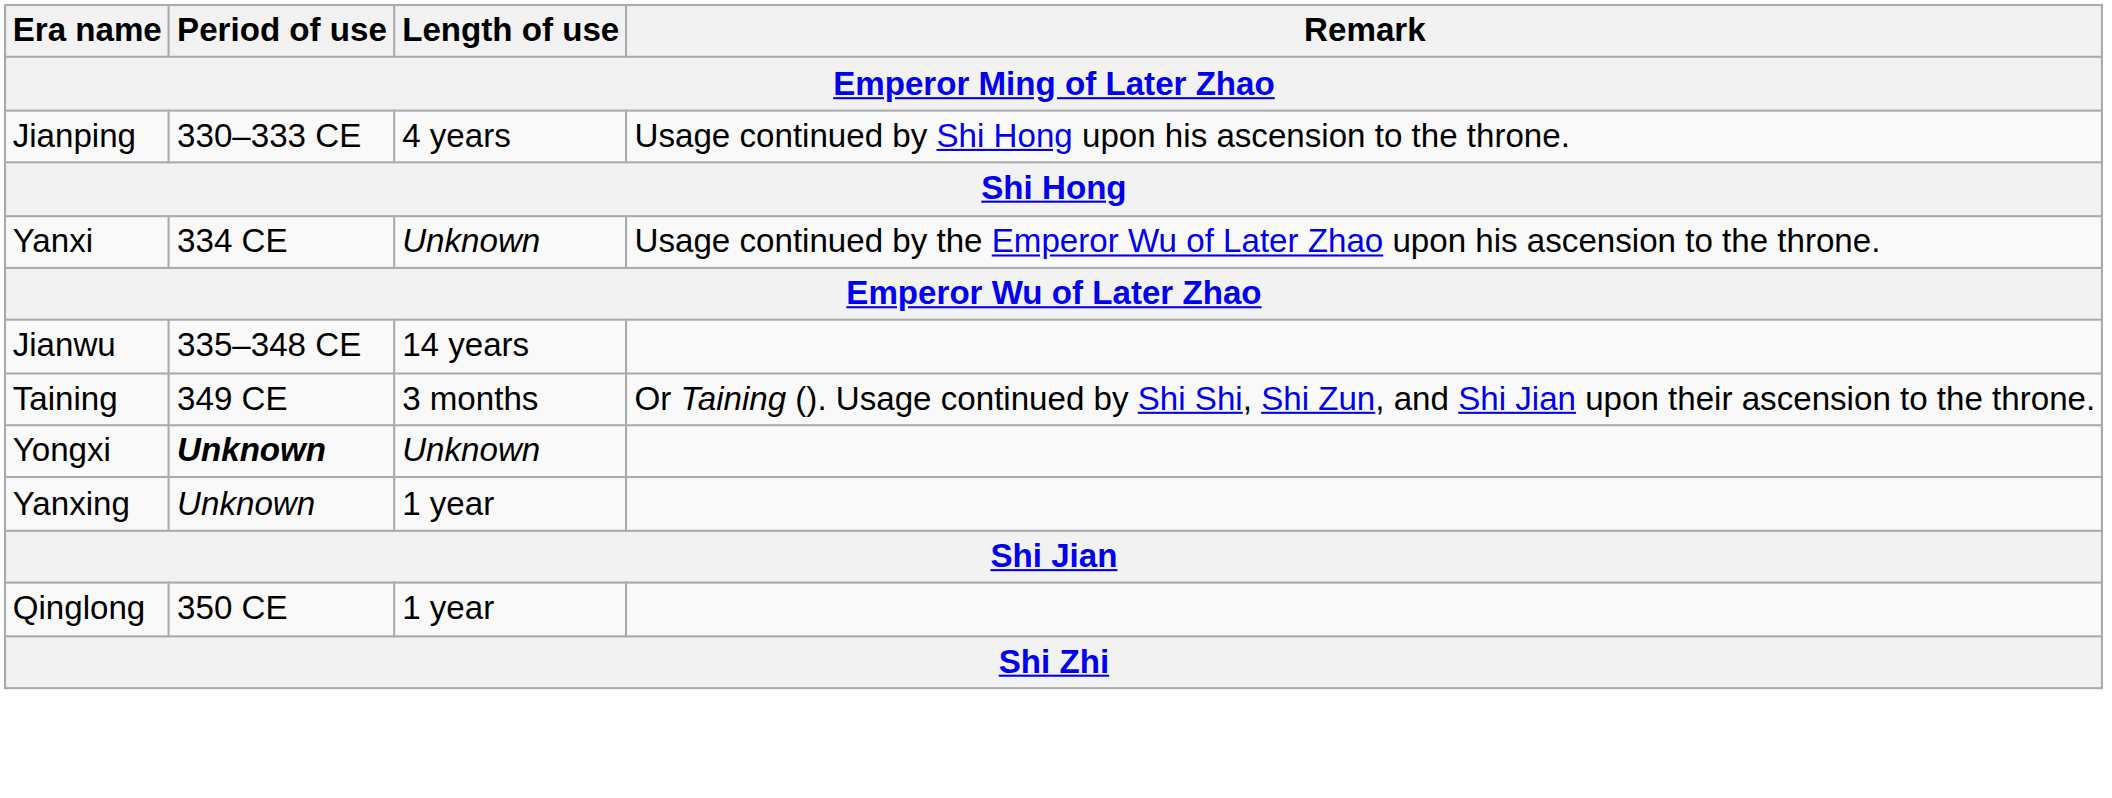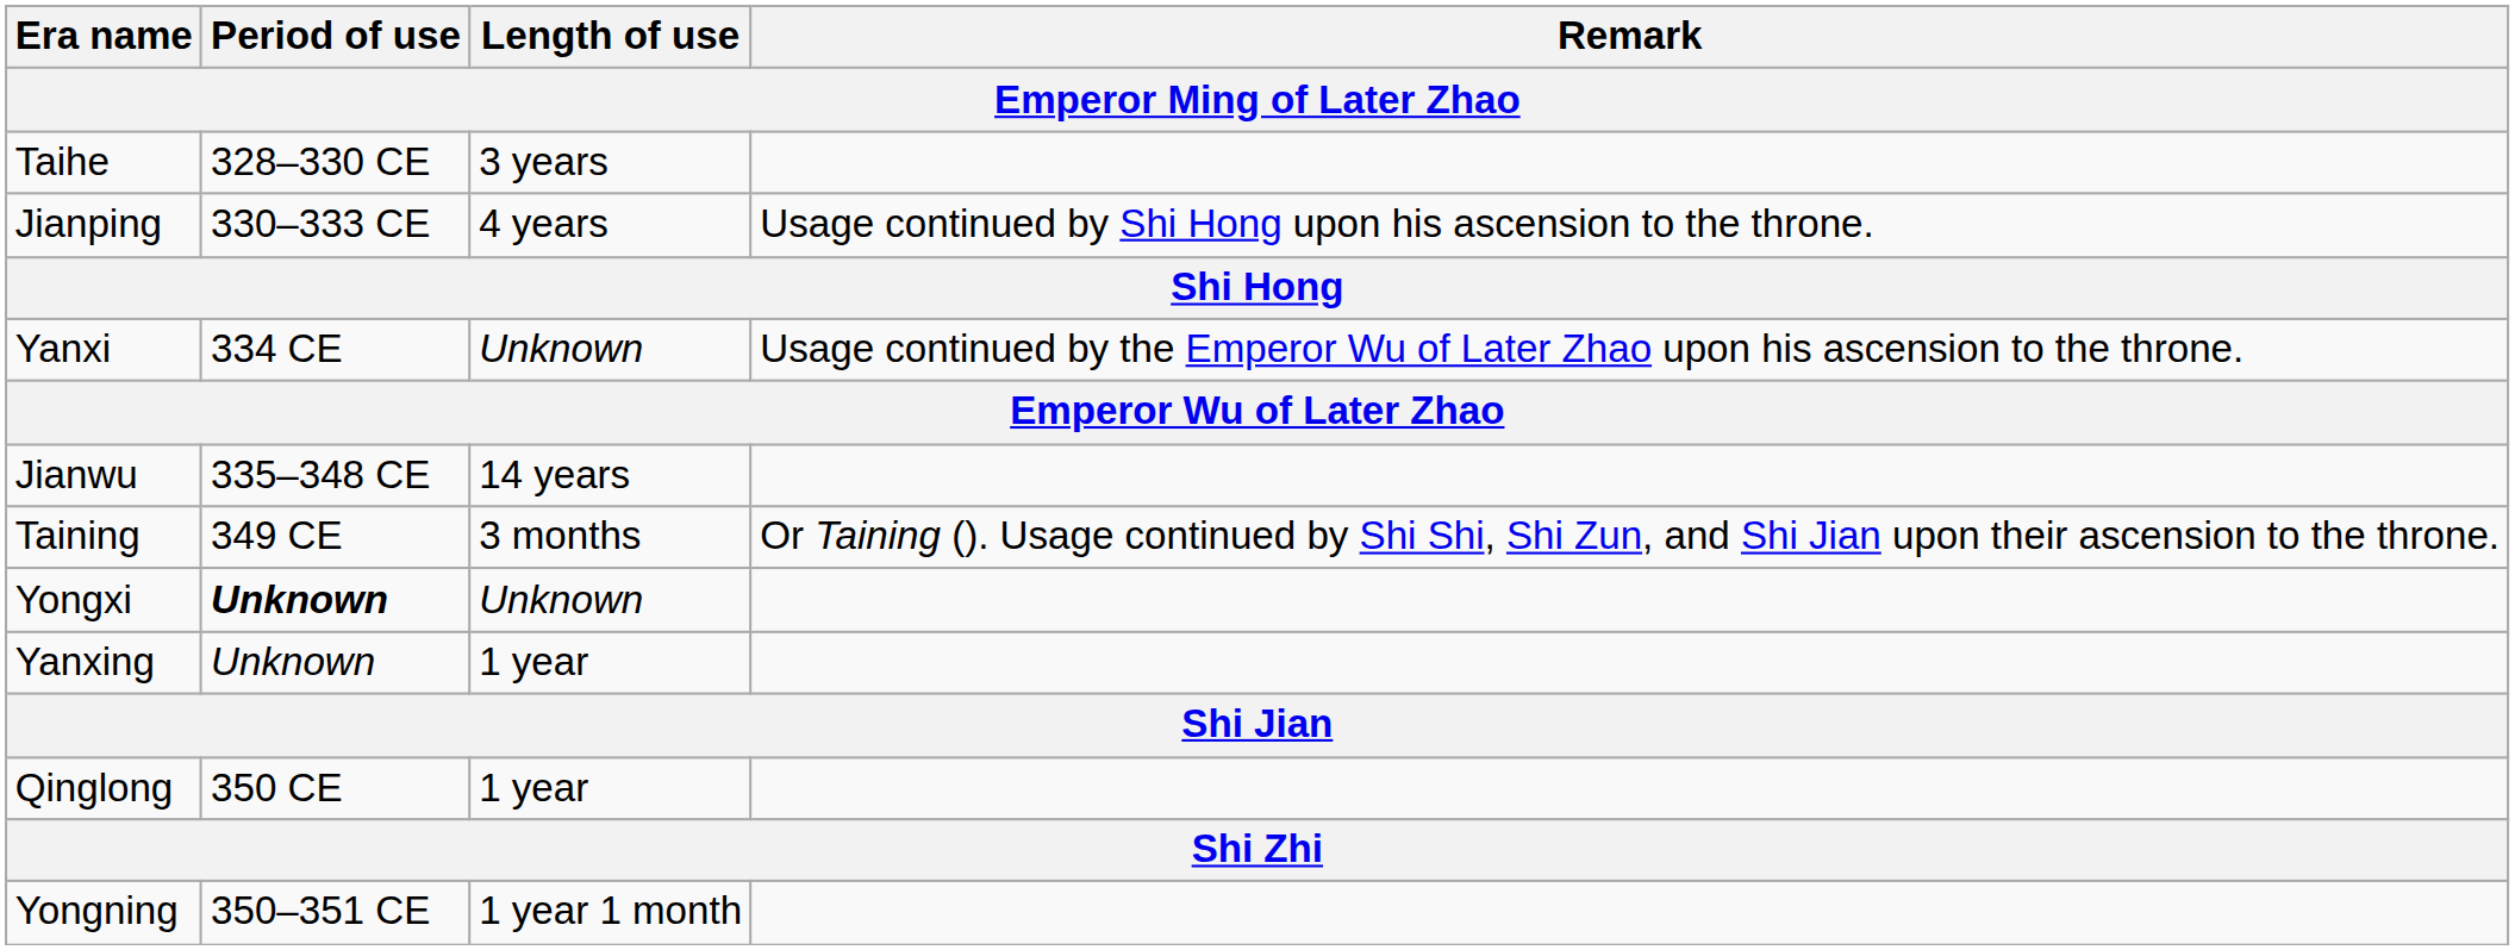+ row: Taihe | 328–330 CE | 3 years
+ row: Yongning | 350–351 CE | 1 year 1 month
